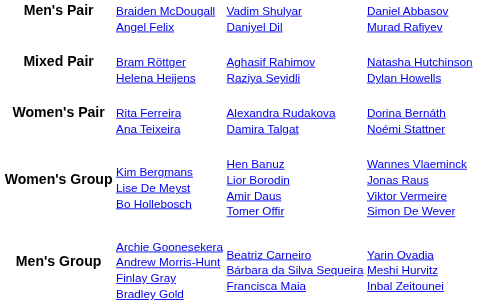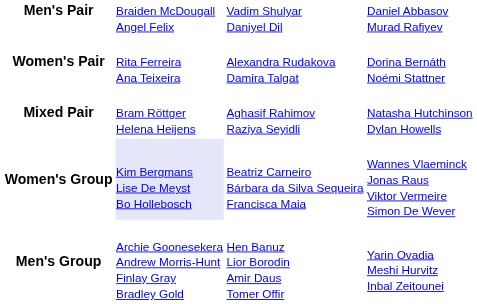rows swapped: Women's Pair <-> Mixed Pair
Women's Group | column 2: no background -> lavender background
Women's Group | column 3: Hen Banuz Lior Borodin Amir Daus Tomer Offir -> Beatriz Carneiro Bárbara da Silva Sequeira Francisca Maia
Men's Group | column 3: Beatriz Carneiro Bárbara da Silva Sequeira Francisca Maia -> Hen Banuz Lior Borodin Amir Daus Tomer Offir
